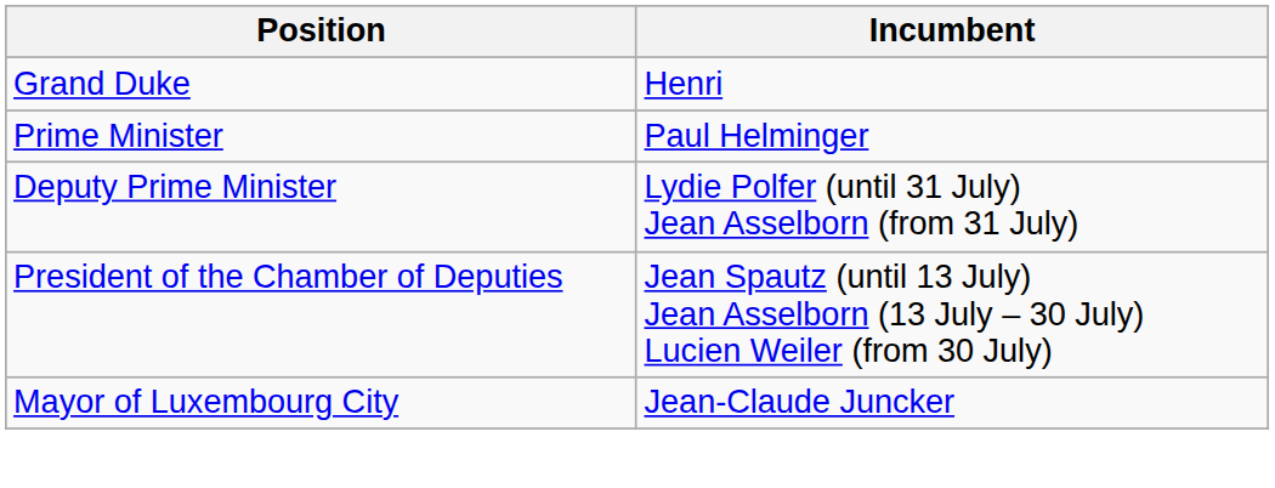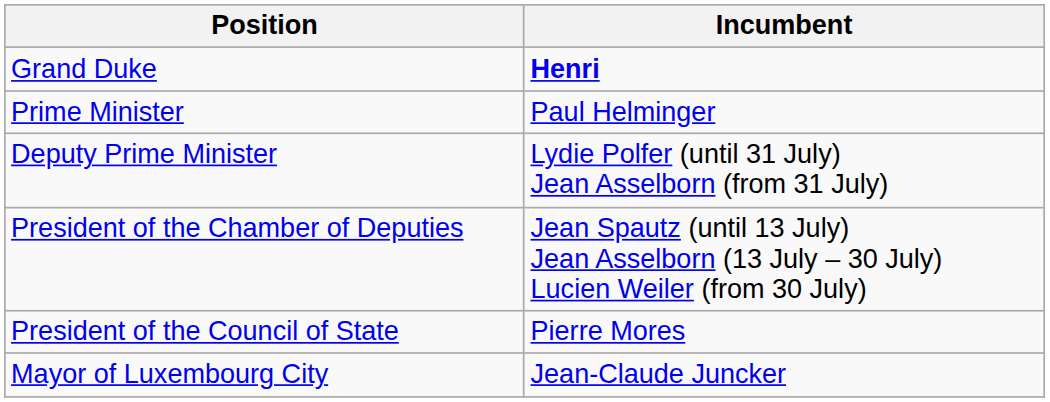Grand Duke | Incumbent: normal -> bold
+ row: President of the Council of State | Pierre Mores
